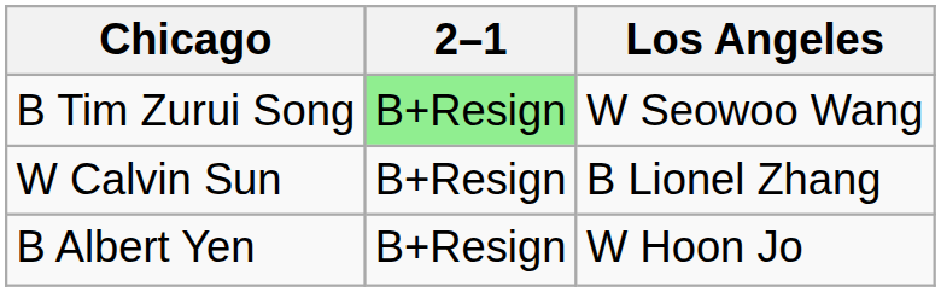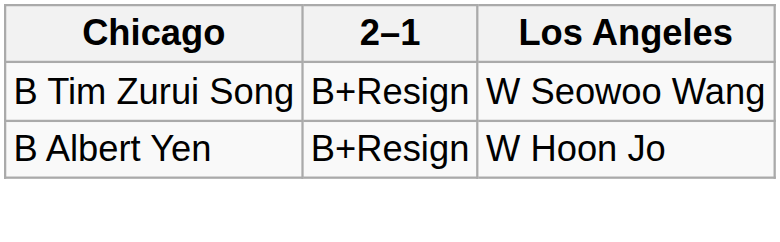B Tim Zurui Song | 2–1: lightgreen background -> no background
- row: W Calvin Sun | B+Resign | B Lionel Zhang
